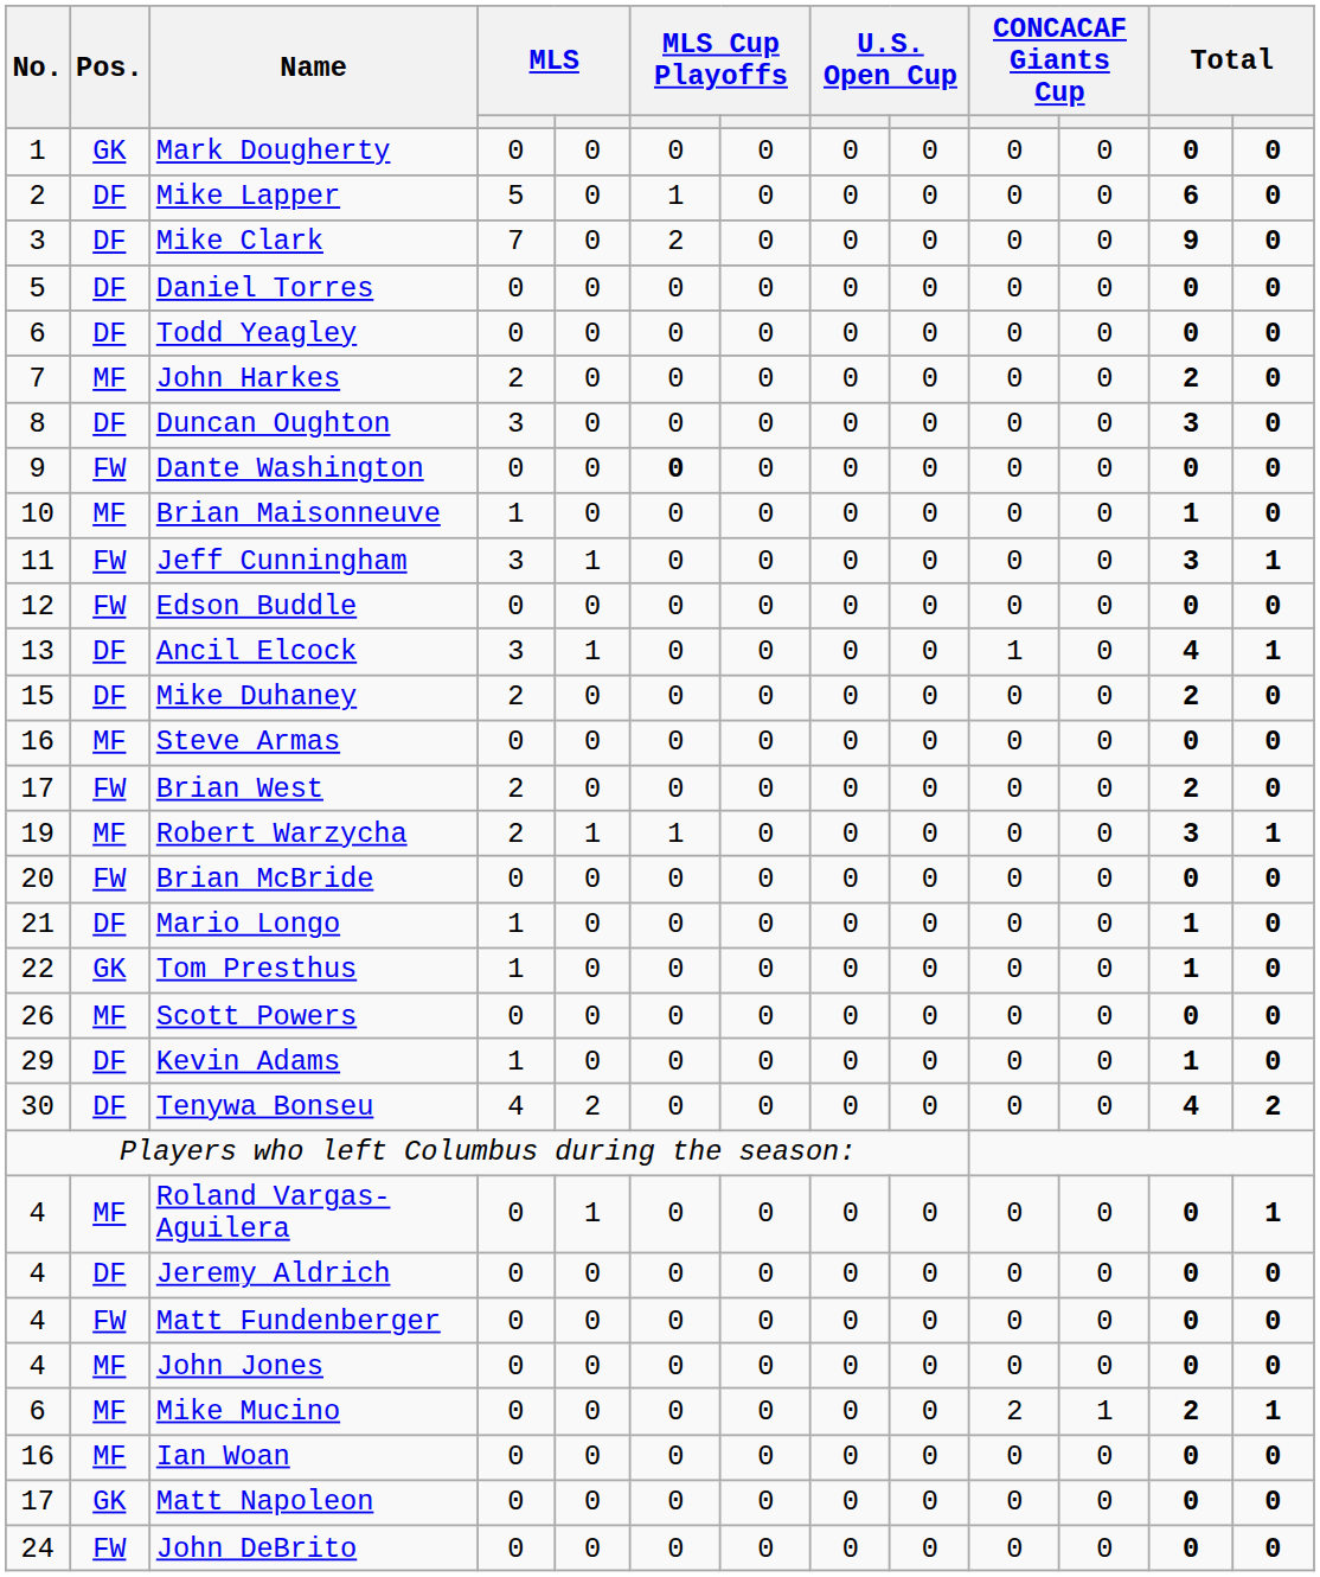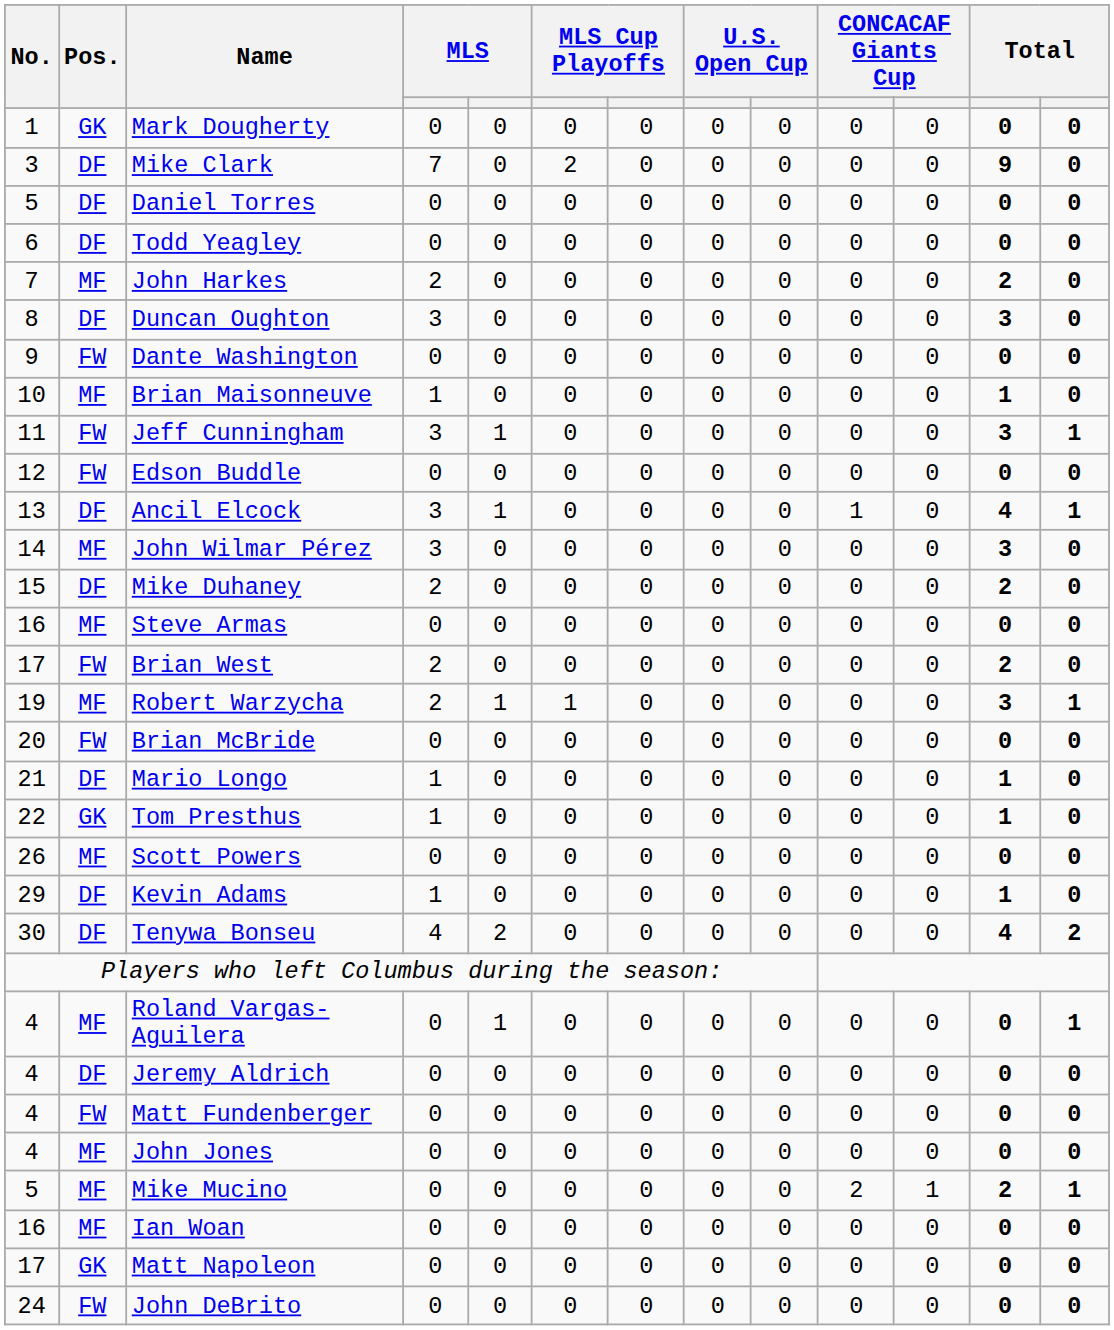- row: 2 | DF | Mike Lapper | 5 | 0 | 1 | 0 | 0 | 0 | 0 | 0 | 6 | 0
Dante Washington | column 6: bold -> normal
+ row: 14 | MF | John Wilmar Pérez | 3 | 0 | 0 | 0 | 0 | 0 | 0 | 0 | 3 | 0
Mike Mucino | No.: 6 -> 5
